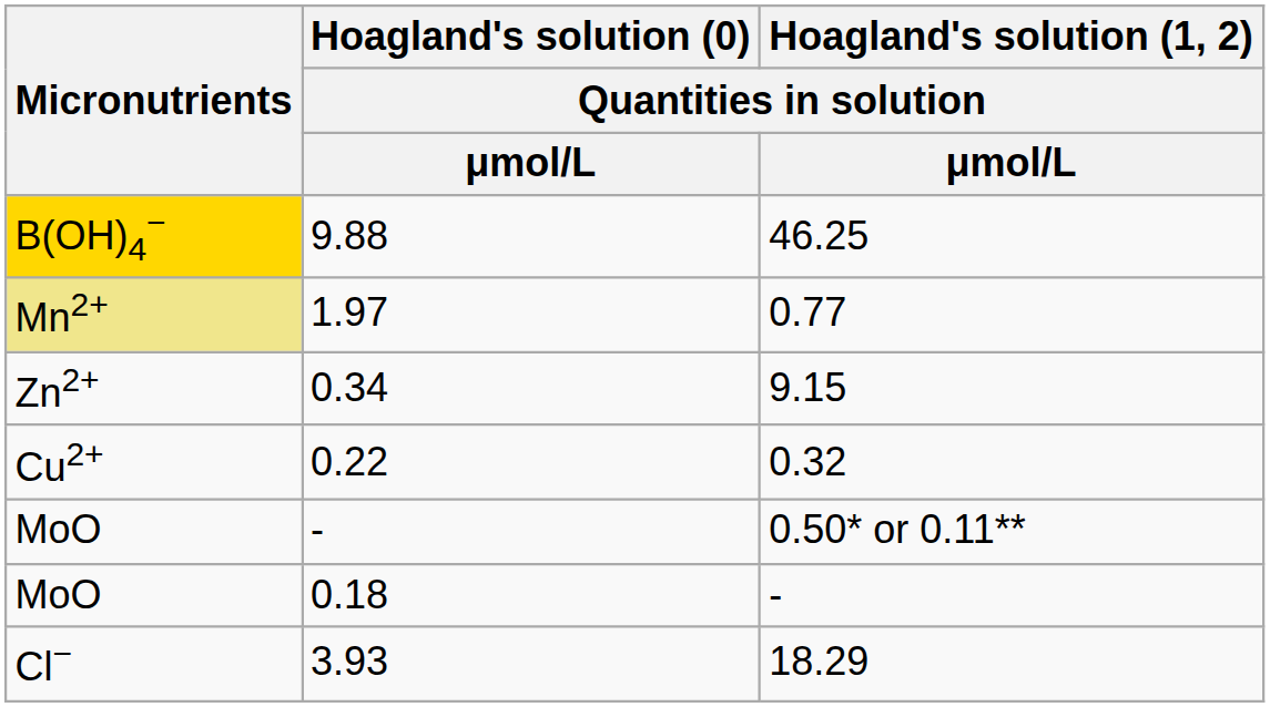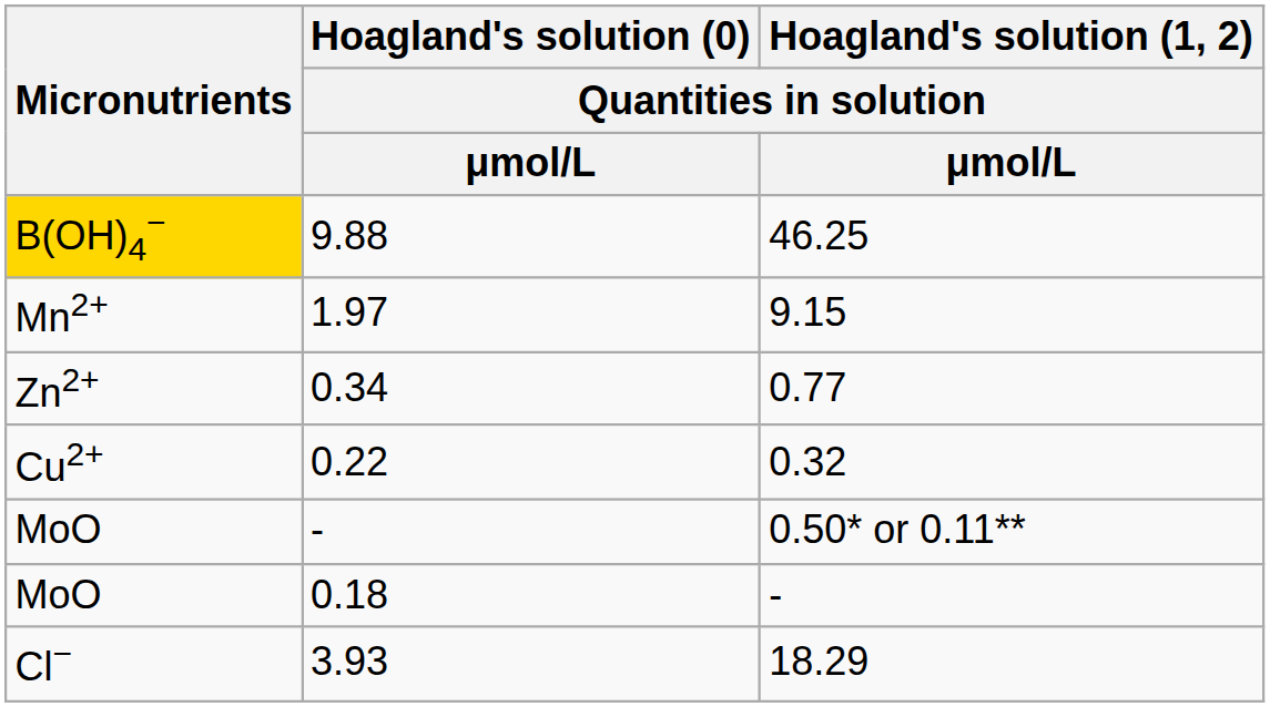1.97 | Micronutrients: khaki background -> no background
1.97 | Hoagland's solution (1, 2) / Quantities in solution / μmol/L: 0.77 -> 9.15
0.34 | Hoagland's solution (1, 2) / Quantities in solution / μmol/L: 9.15 -> 0.77
